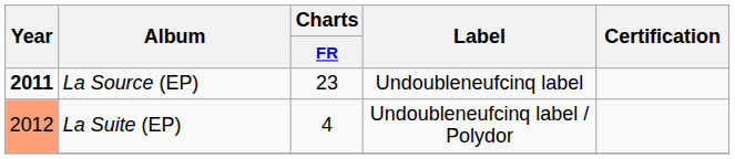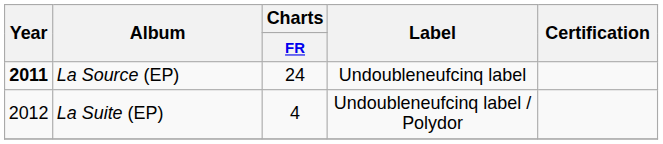La Source (EP) | Charts / FR: 23 -> 24
La Suite (EP) | Year: lightsalmon background -> no background
